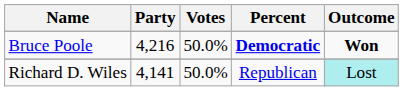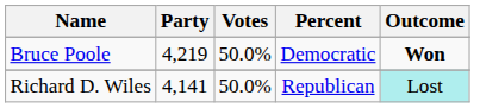Bruce Poole | Party: 4,216 -> 4,219
Bruce Poole | Percent: bold -> normal
